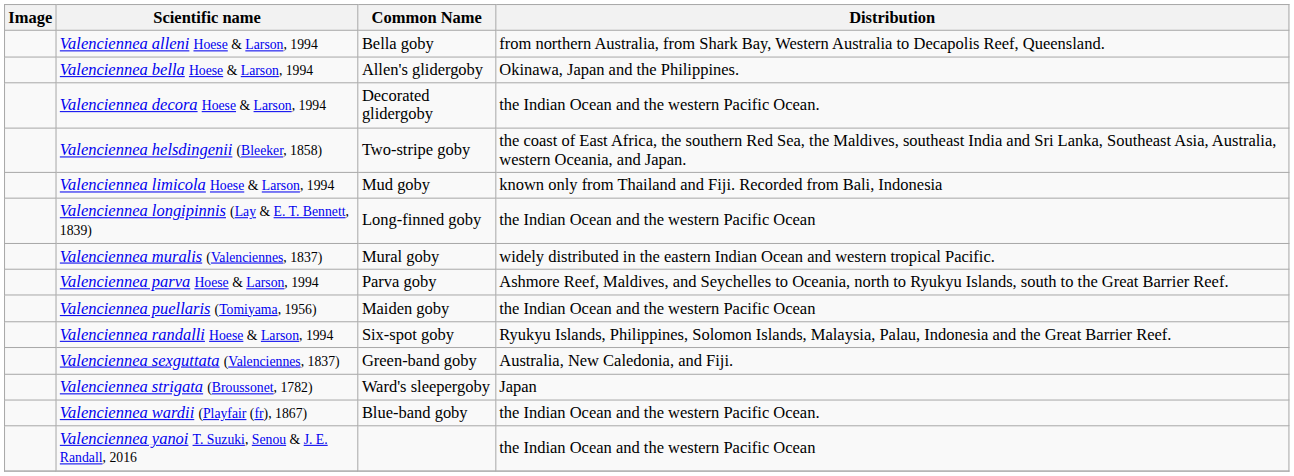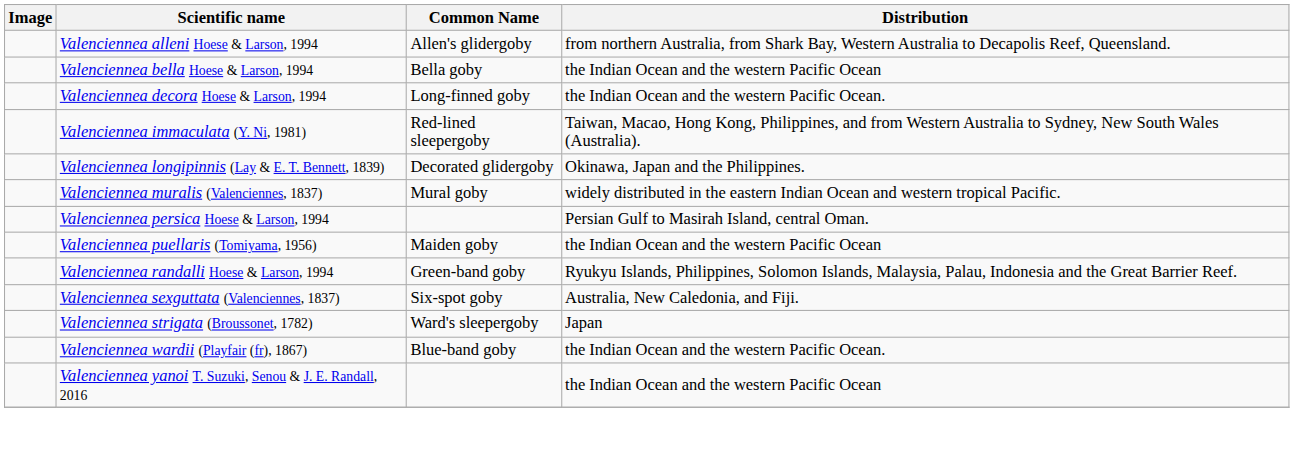Valenciennea alleni Hoese & Larson, 1994 | Common Name: Bella goby -> Allen's glidergoby
Valenciennea bella Hoese & Larson, 1994 | Common Name: Allen's glidergoby -> Bella goby
Valenciennea bella Hoese & Larson, 1994 | Distribution: Okinawa, Japan and the Philippines. -> the Indian Ocean and the western Pacific Ocean
Valenciennea decora Hoese & Larson, 1994 | Common Name: Decorated glidergoby -> Long-finned goby
- row: Valenciennea helsdingenii (Bleeker, 1858) | Two-stripe goby | the coast of East Africa, the southern Red Sea, the Maldives, southeast India and Sri Lanka, Southeast Asia, Australia, western Oceania, and Japan.
+ row: Valenciennea immaculata (Y. Ni, 1981) | Red-lined sleepergoby | Taiwan, Macao, Hong Kong, Philippines, and from Western Australia to Sydney, New South Wales (Australia).
- row: Valenciennea limicola Hoese & Larson, 1994 | Mud goby | known only from Thailand and Fiji. Recorded from Bali, Indonesia
Valenciennea longipinnis (Lay & E. T. Bennett, 1839) | Common Name: Long-finned goby -> Decorated glidergoby
Valenciennea longipinnis (Lay & E. T. Bennett, 1839) | Distribution: the Indian Ocean and the western Pacific Ocean -> Okinawa, Japan and the Philippines.
- row: Valenciennea parva Hoese & Larson, 1994 | Parva goby | Ashmore Reef, Maldives, and Seychelles to Oceania, north to Ryukyu Islands, south to the Great Barrier Reef.
+ row: Valenciennea persica Hoese & Larson, 1994 | Persian Gulf to Masirah Island, central Oman.
Valenciennea randalli Hoese & Larson, 1994 | Common Name: Six-spot goby -> Green-band goby
Valenciennea sexguttata (Valenciennes, 1837) | Common Name: Green-band goby -> Six-spot goby
